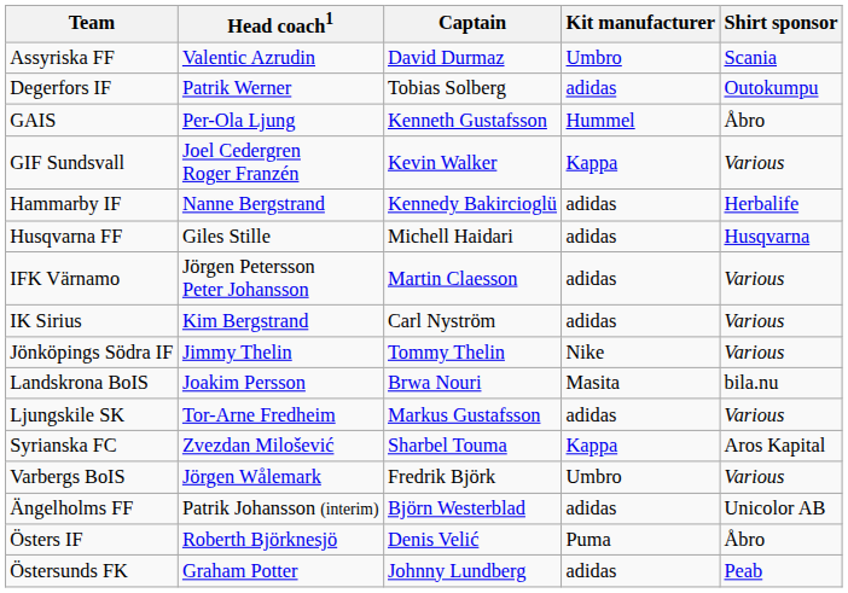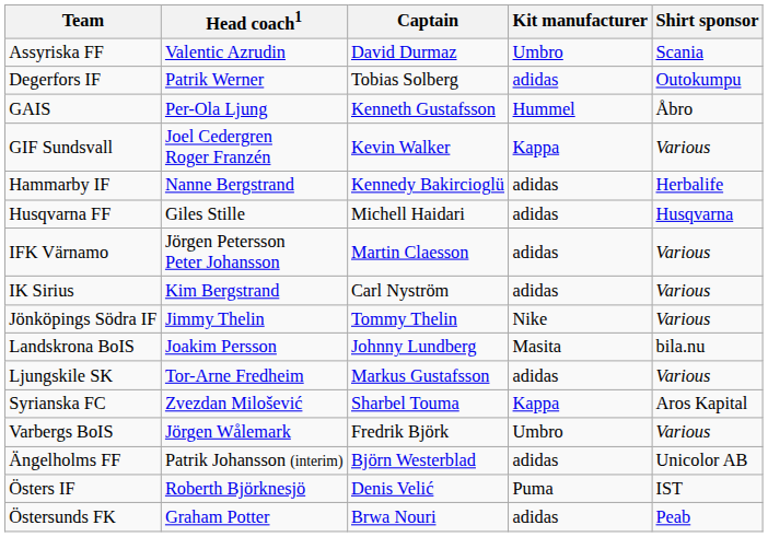Landskrona BoIS | Captain: Brwa Nouri -> Johnny Lundberg
Östers IF | Shirt sponsor: Åbro -> IST
Östersunds FK | Captain: Johnny Lundberg -> Brwa Nouri
